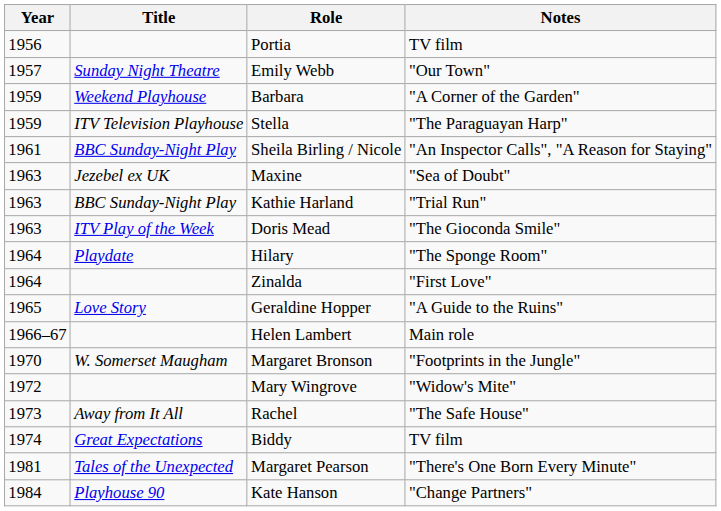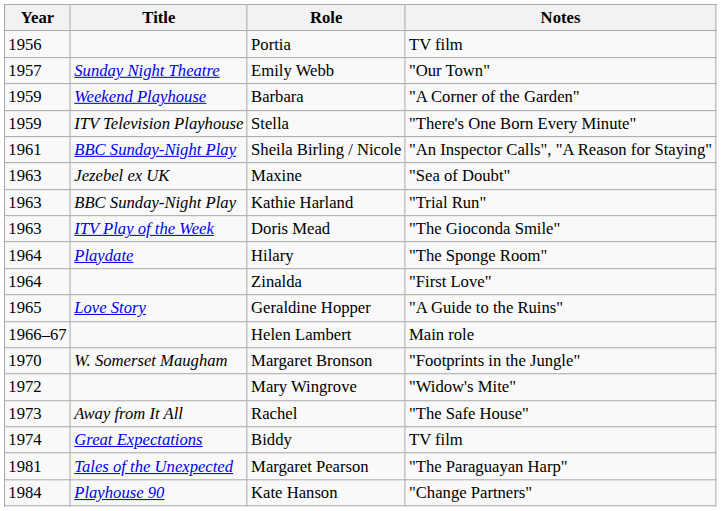Stella | Notes: "The Paraguayan Harp" -> "There's One Born Every Minute"
Margaret Pearson | Notes: "There's One Born Every Minute" -> "The Paraguayan Harp"
